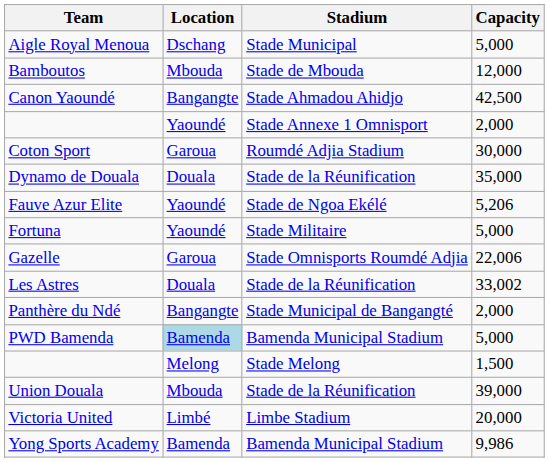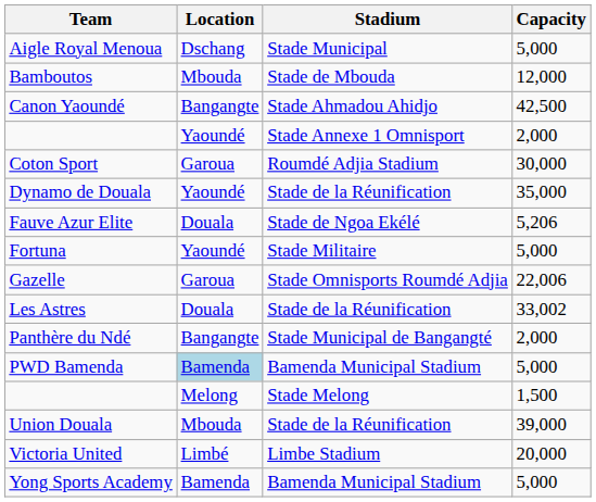Dynamo de Douala | Location: Douala -> Yaoundé
Fauve Azur Elite | Location: Yaoundé -> Douala
Yong Sports Academy | Capacity: 9,986 -> 5,000
